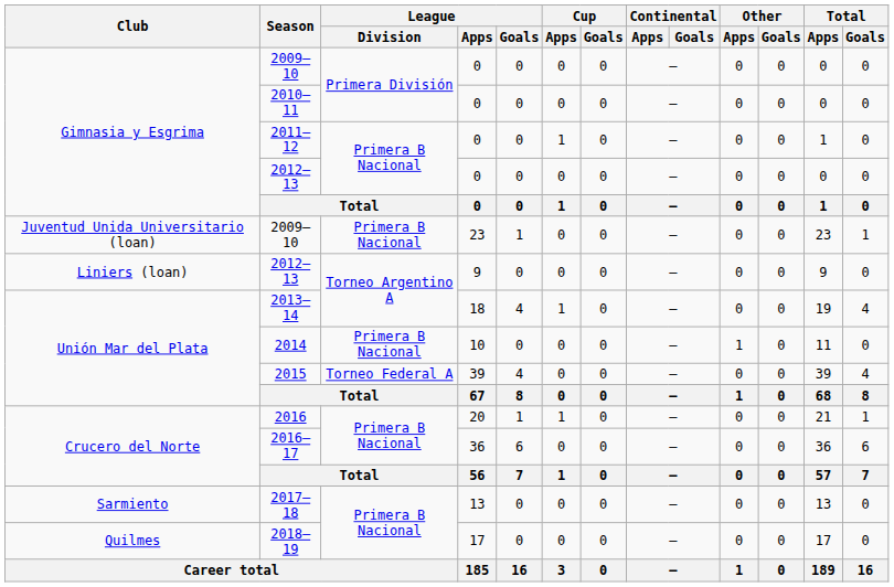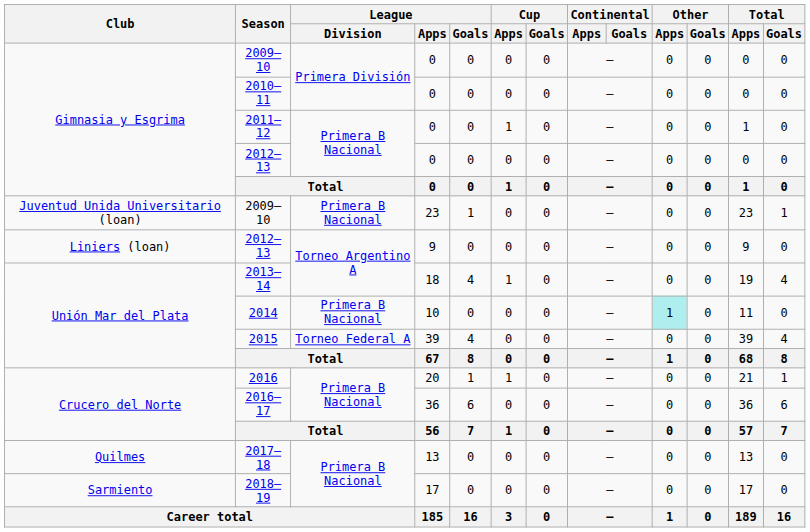2014 | Other / Apps: no background -> paleturquoise background
2017–18 | Club: Sarmiento -> Quilmes
2018–19 | Club: Quilmes -> Sarmiento
